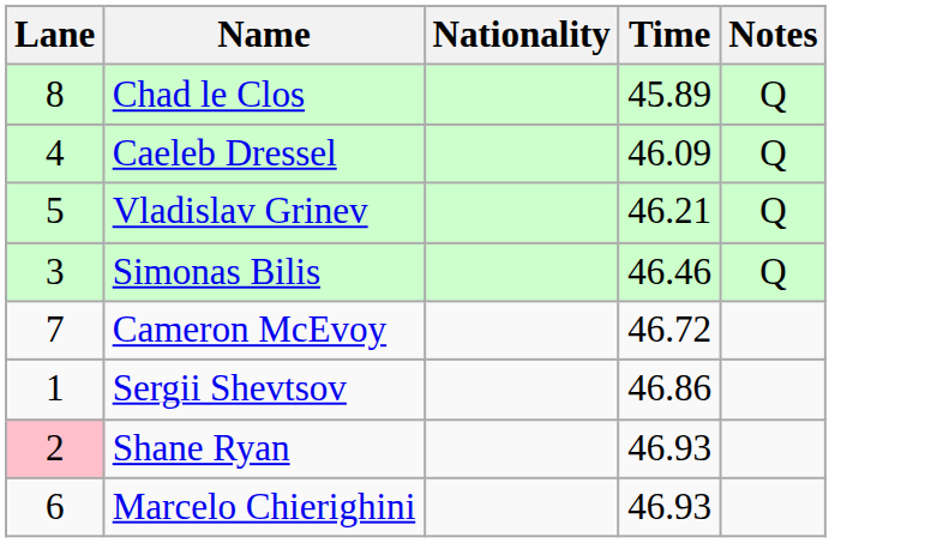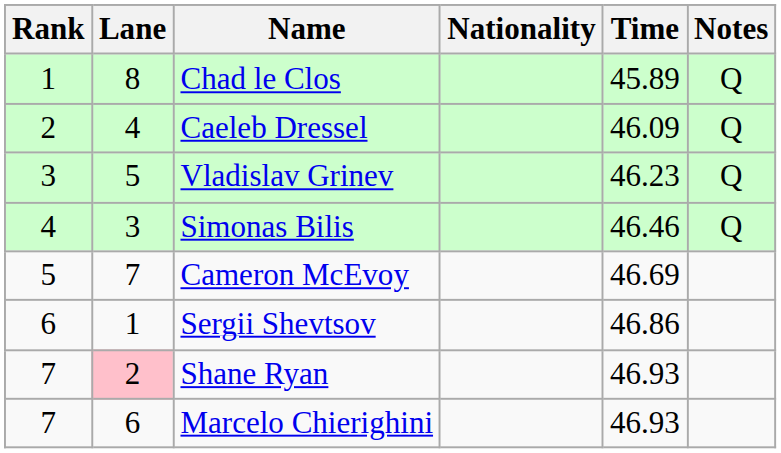+ column: Rank | 1 | 2 | 3 | 4 | 5 | 6 | 7 | 7
Vladislav Grinev | Time: 46.21 -> 46.23
Cameron McEvoy | Time: 46.72 -> 46.69
